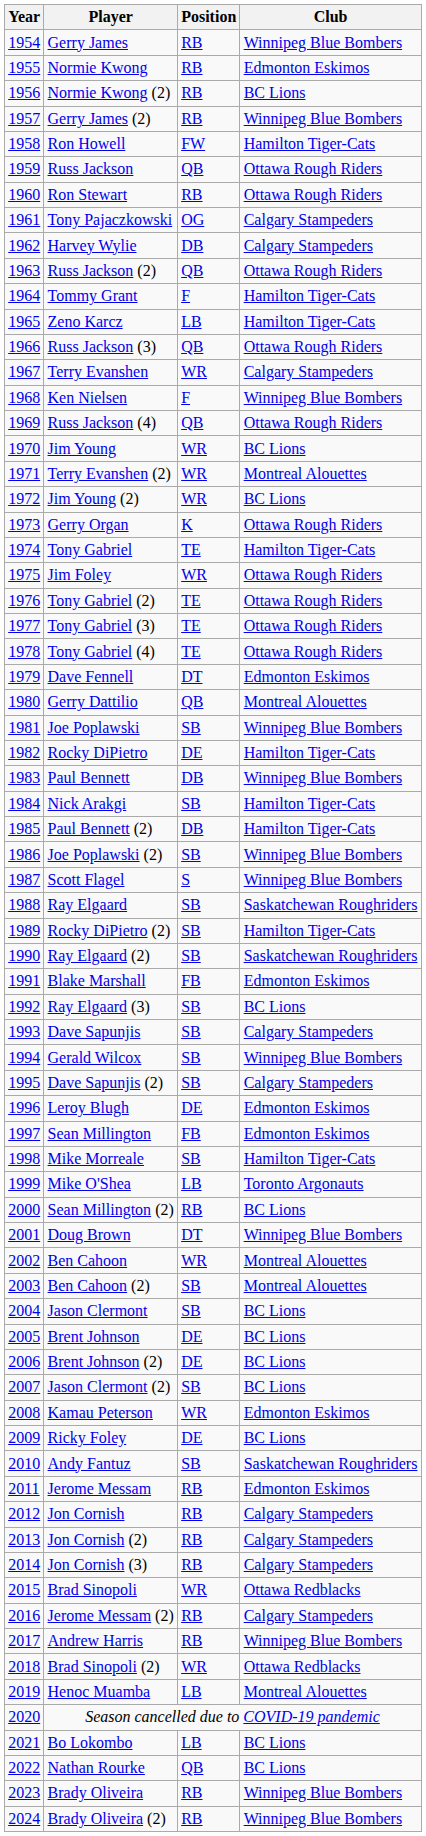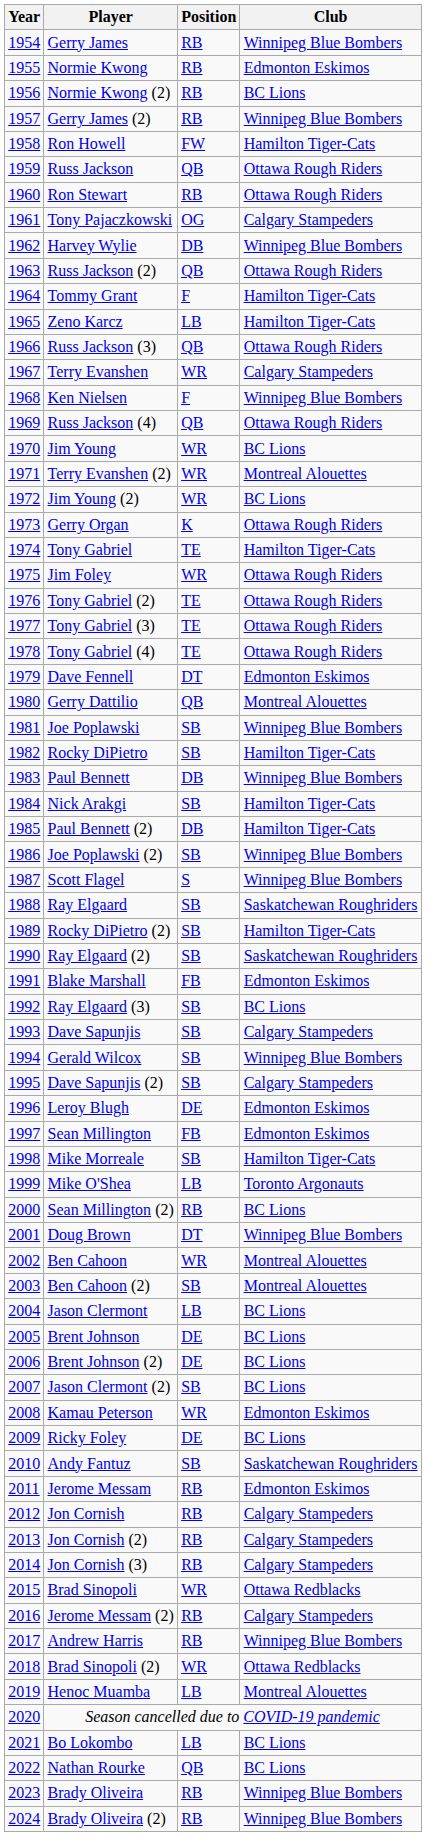Harvey Wylie | Club: Calgary Stampeders -> Winnipeg Blue Bombers
Rocky DiPietro | Position: DE -> SB
Jason Clermont | Position: SB -> LB
